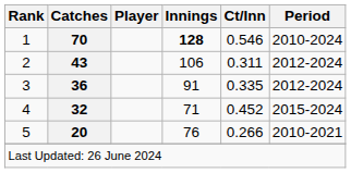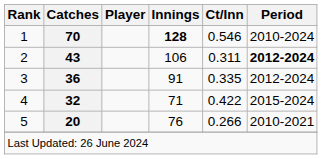2 | Period: normal -> bold
4 | Ct/Inn: 0.452 -> 0.422
